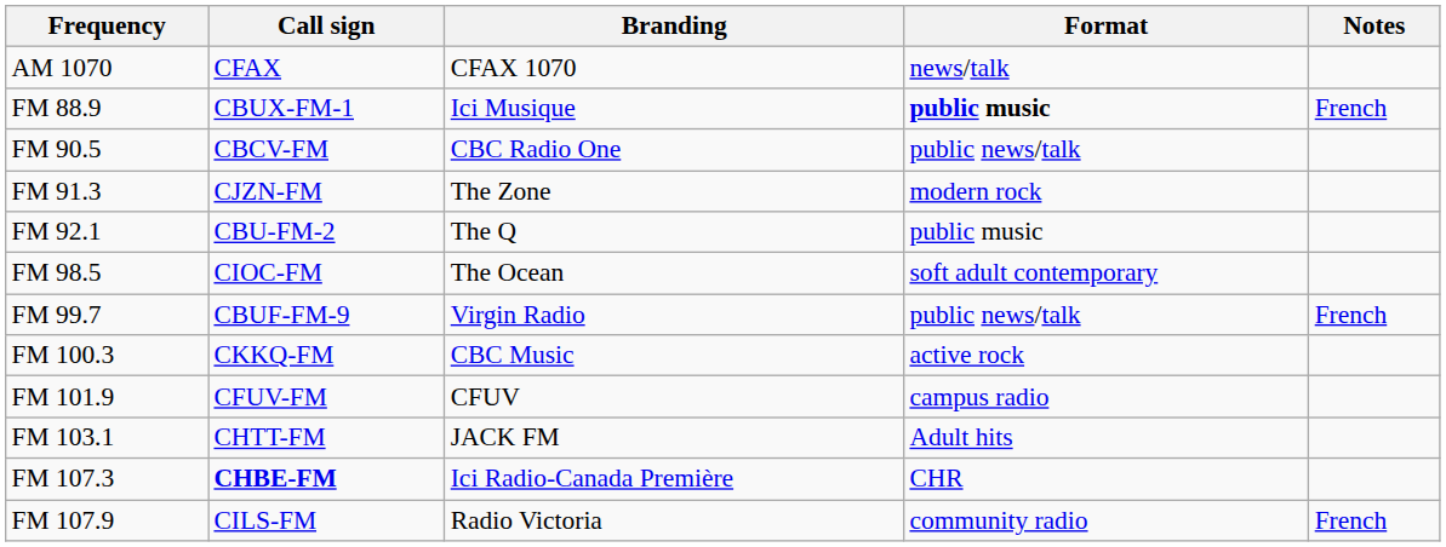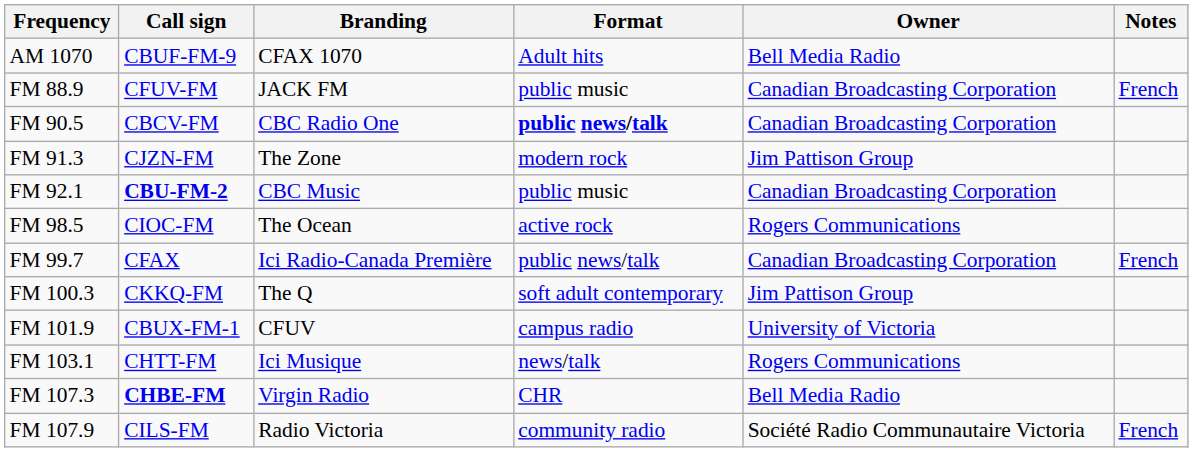+ column: Owner | Bell Media Radio | Canadian Broadcasting Corporation | Canadian Broadcasting Corporation | Jim Pattison Group | Canadian Broadcasting Corporation | Rogers Communications | Canadian Broadcasting Corporation | Jim Pattison Group | University of Victoria | Rogers Communications | Bell Media Radio | Société Radio Communautaire Victoria
AM 1070 | Call sign: CFAX -> CBUF-FM-9
AM 1070 | Format: news/talk -> Adult hits
FM 88.9 | Call sign: CBUX-FM-1 -> CFUV-FM
FM 88.9 | Branding: Ici Musique -> JACK FM
FM 88.9 | Format: bold -> normal
FM 90.5 | Format: normal -> bold
FM 92.1 | Call sign: normal -> bold
FM 92.1 | Branding: The Q -> CBC Music
FM 98.5 | Format: soft adult contemporary -> active rock
FM 99.7 | Call sign: CBUF-FM-9 -> CFAX
FM 99.7 | Branding: Virgin Radio -> Ici Radio-Canada Première
FM 100.3 | Branding: CBC Music -> The Q
FM 100.3 | Format: active rock -> soft adult contemporary
FM 101.9 | Call sign: CFUV-FM -> CBUX-FM-1
FM 103.1 | Branding: JACK FM -> Ici Musique
FM 103.1 | Format: Adult hits -> news/talk
FM 107.3 | Branding: Ici Radio-Canada Première -> Virgin Radio
